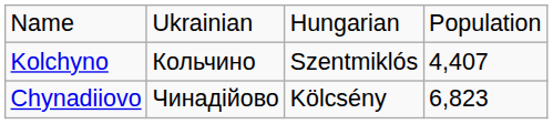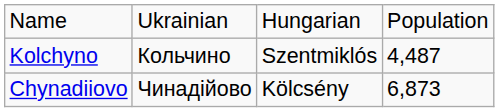Kolchyno | column 4: 4,407 -> 4,487
Chynadiiovo | column 4: 6,823 -> 6,873
